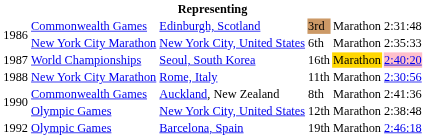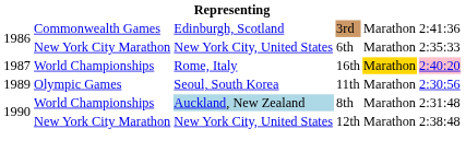3rd | column 6: 2:31:48 -> 2:41:36
16th | column 3: Seoul, South Korea -> Rome, Italy
11th | column 1: 1988 -> 1989
11th | column 2: New York City Marathon -> Olympic Games
11th | column 3: Rome, Italy -> Seoul, South Korea
8th | column 2: Commonwealth Games -> World Championships
8th | column 3: no background -> lightblue background
8th | column 6: 2:41:36 -> 2:31:48
12th | column 2: Olympic Games -> New York City Marathon
- row: 1992 | Olympic Games | Barcelona, Spain | 19th | Marathon | 2:46:18
